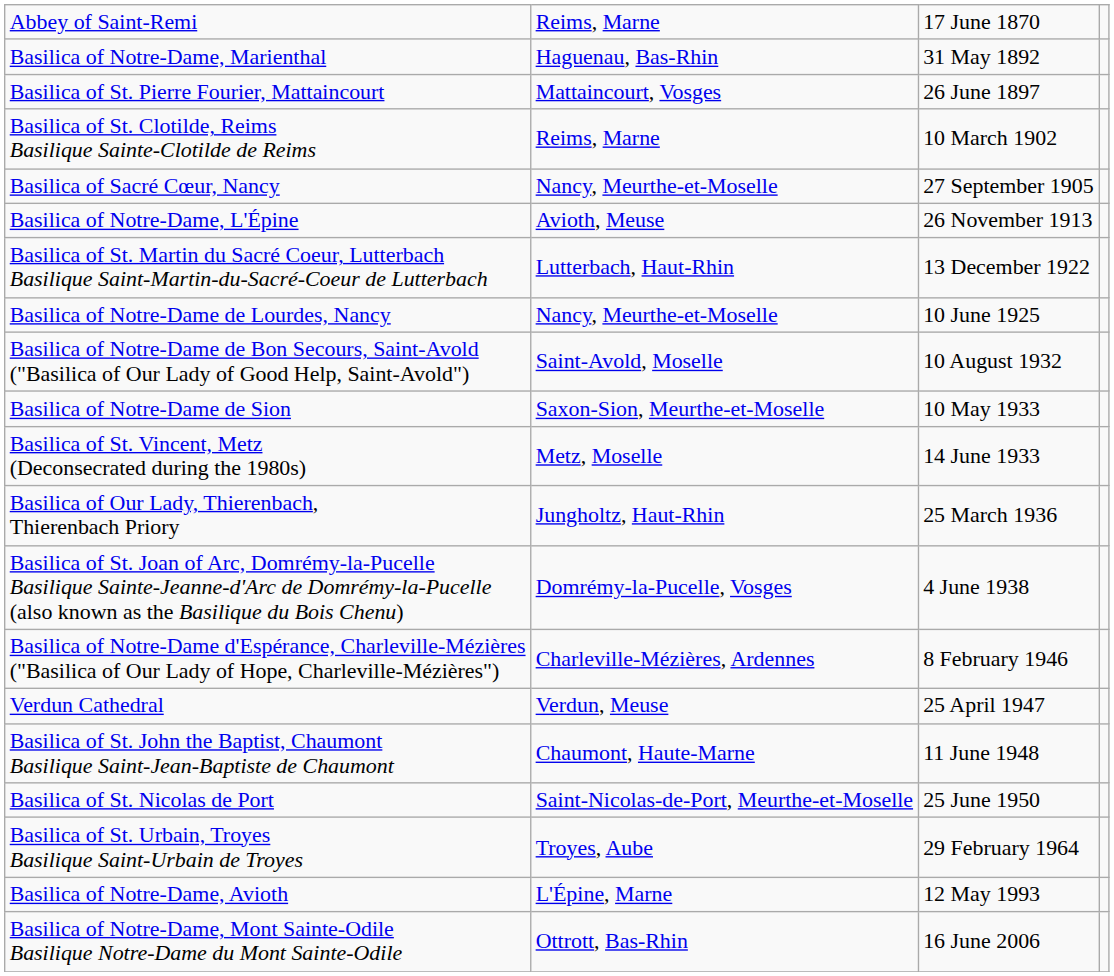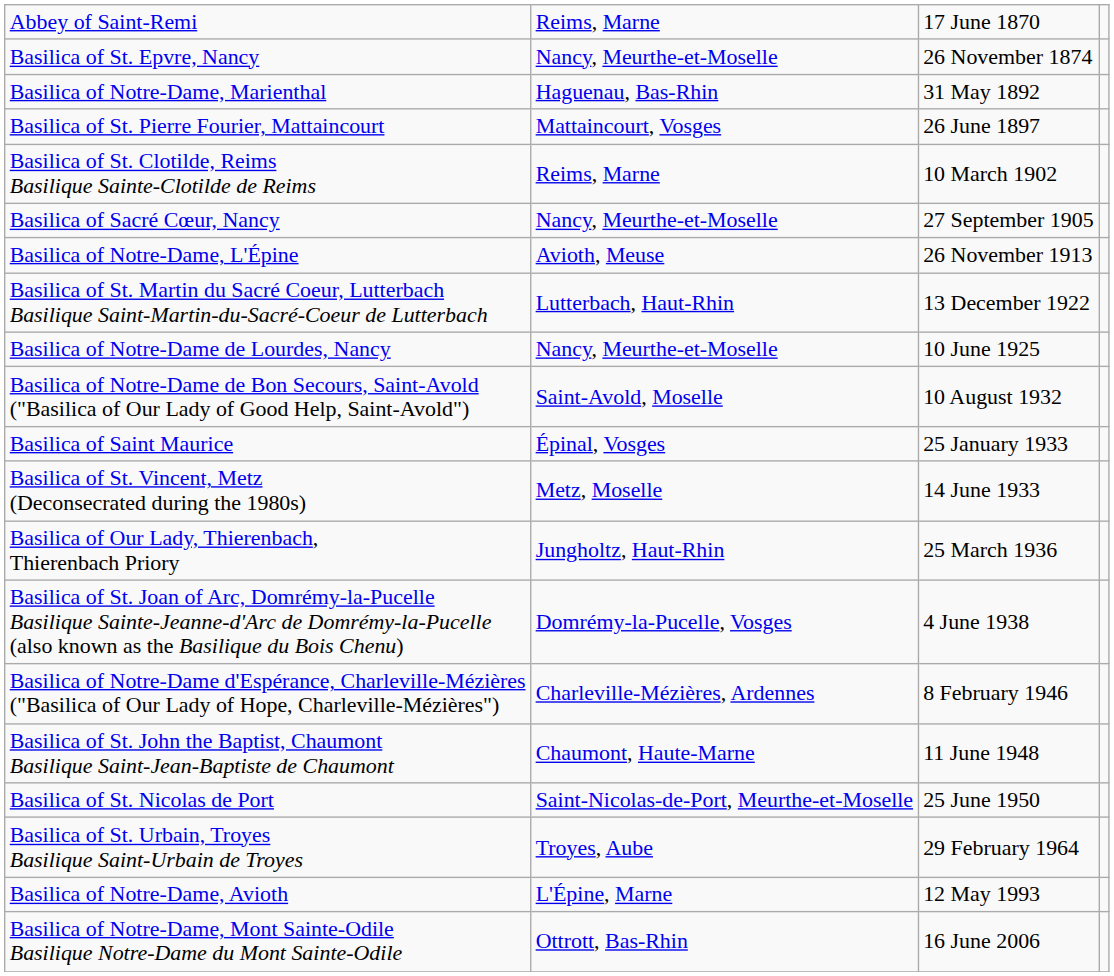+ row: Basilica of St. Epvre, Nancy | Nancy, Meurthe-et-Moselle | 26 November 1874
+ row: Basilica of Saint Maurice | Épinal, Vosges | 25 January 1933
- row: Basilica of Notre-Dame de Sion | Saxon-Sion, Meurthe-et-Moselle | 10 May 1933
- row: Verdun Cathedral | Verdun, Meuse | 25 April 1947
